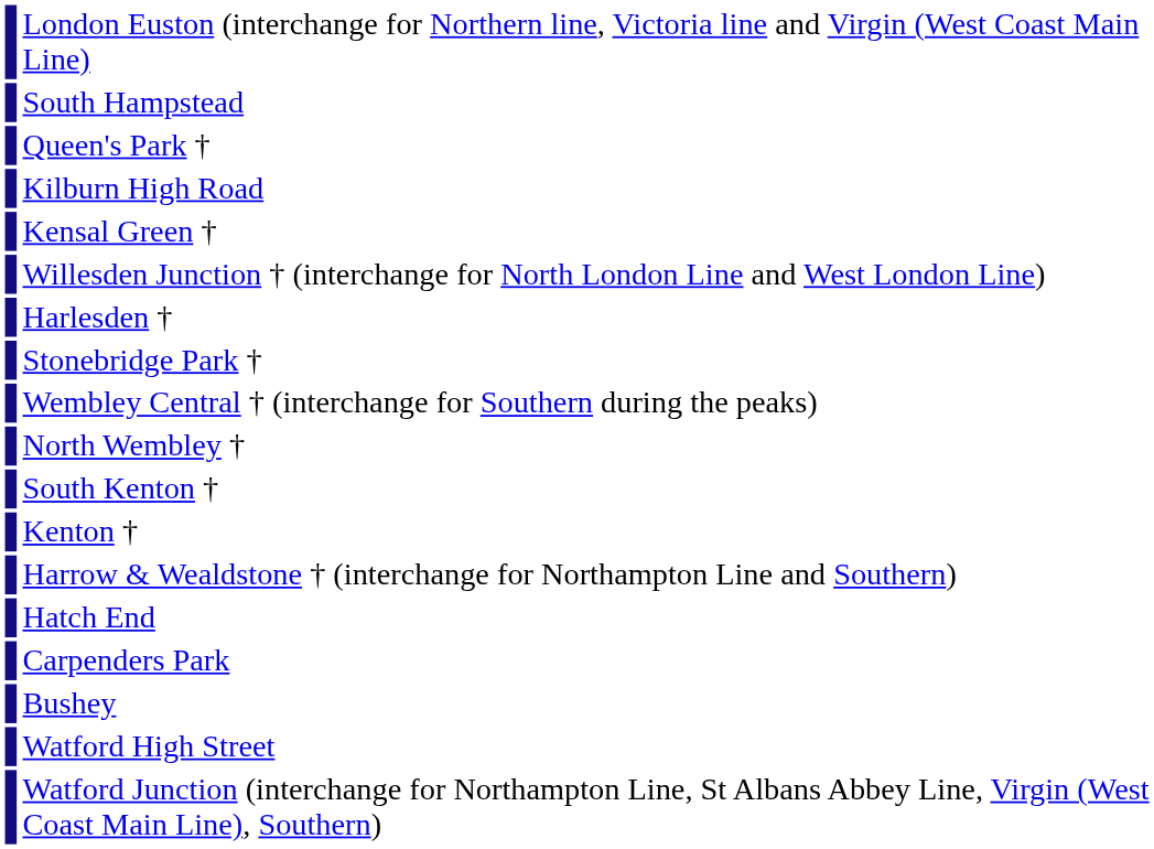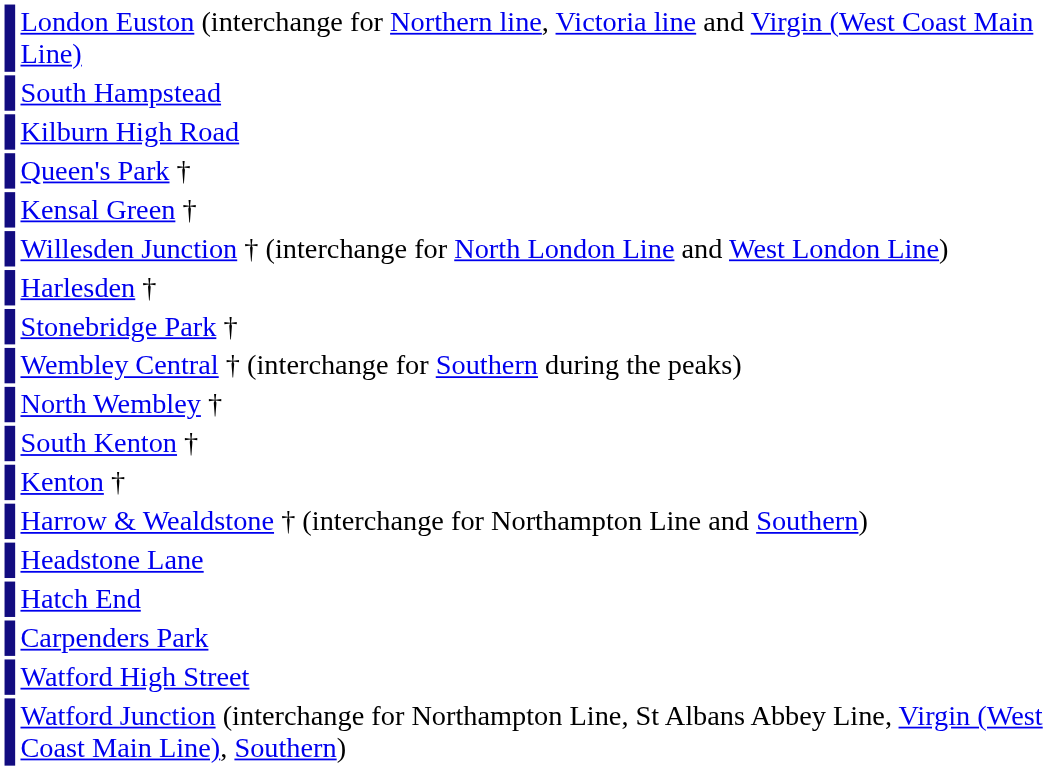rows swapped: Kilburn High Road <-> Queen's Park †
+ row: Headstone Lane
- row: Bushey
